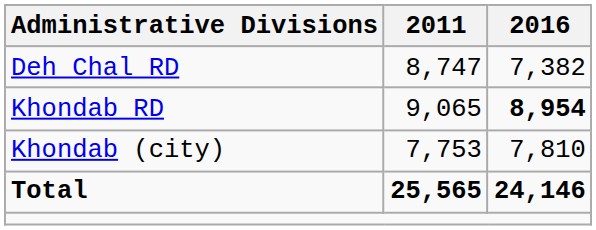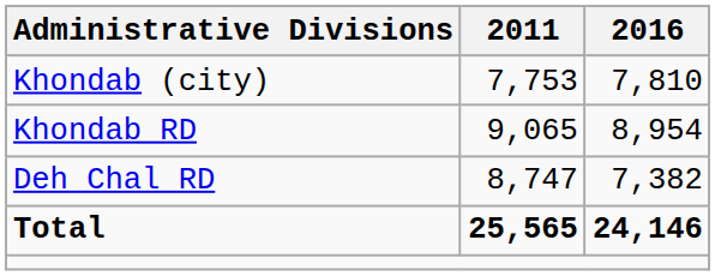rows swapped: Deh Chal RD <-> Khondab (city)
Khondab RD | 2016: bold -> normal
